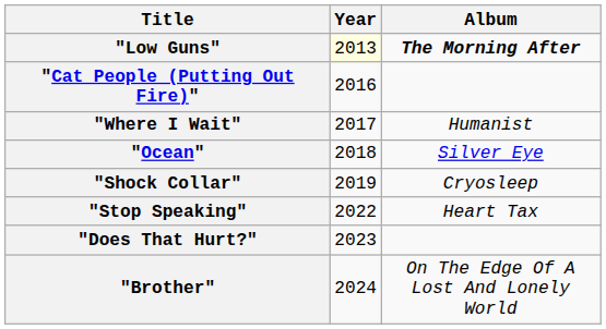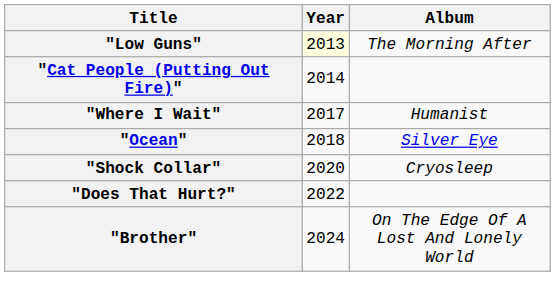"Low Guns" | Album: bold -> normal
"Cat People (Putting Out Fire)" | Year: 2016 -> 2014
"Shock Collar" | Year: 2019 -> 2020
- row: "Stop Speaking" | 2022 | Heart Tax
"Does That Hurt?" | Year: 2023 -> 2022
